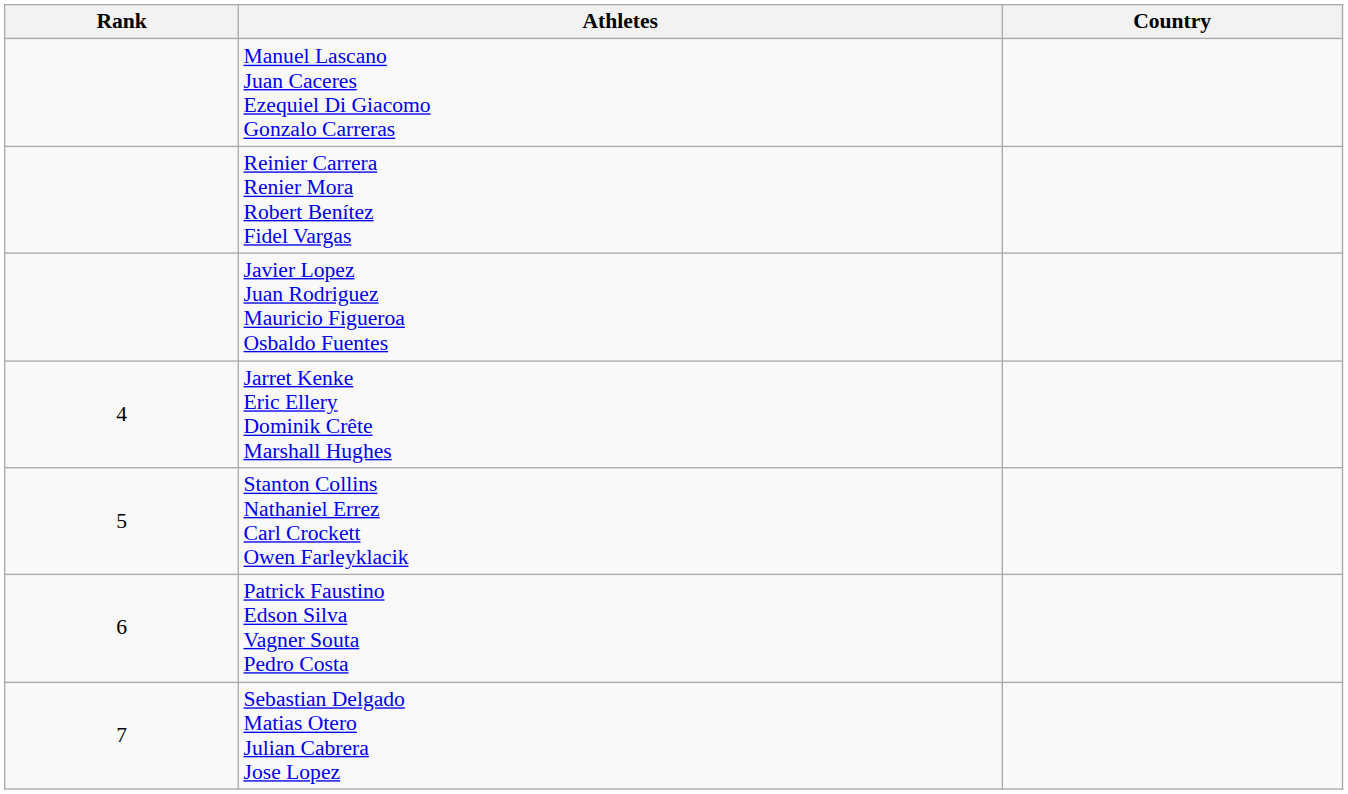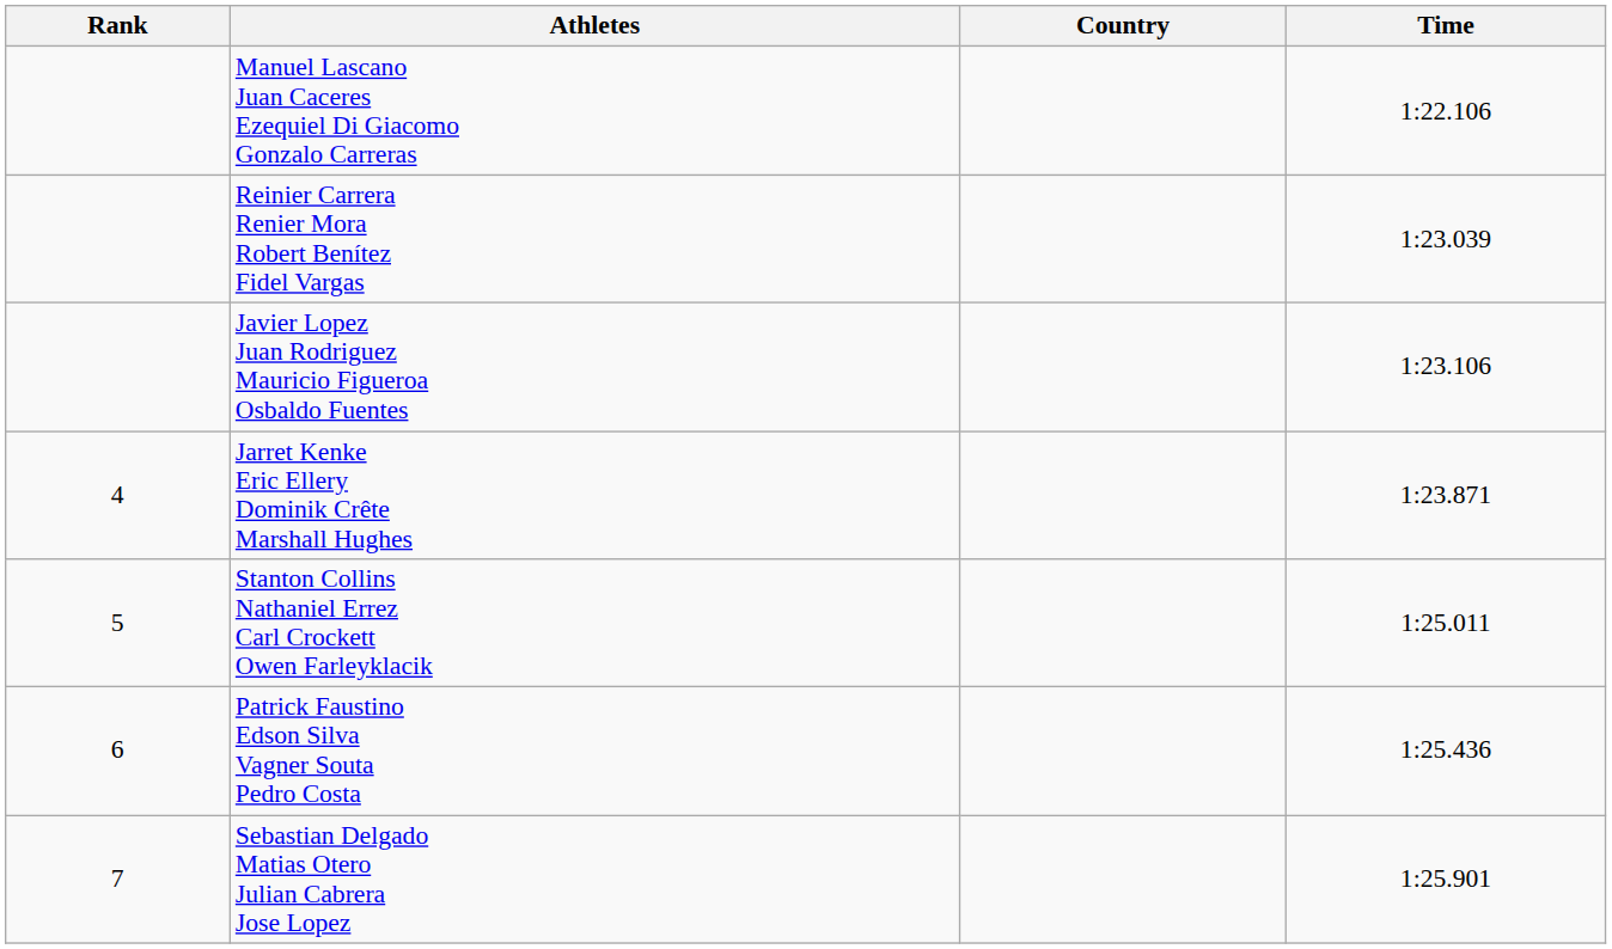+ column: Time | 1:22.106 | 1:23.039 | 1:23.106 | 1:23.871 | 1:25.011 | 1:25.436 | 1:25.901
